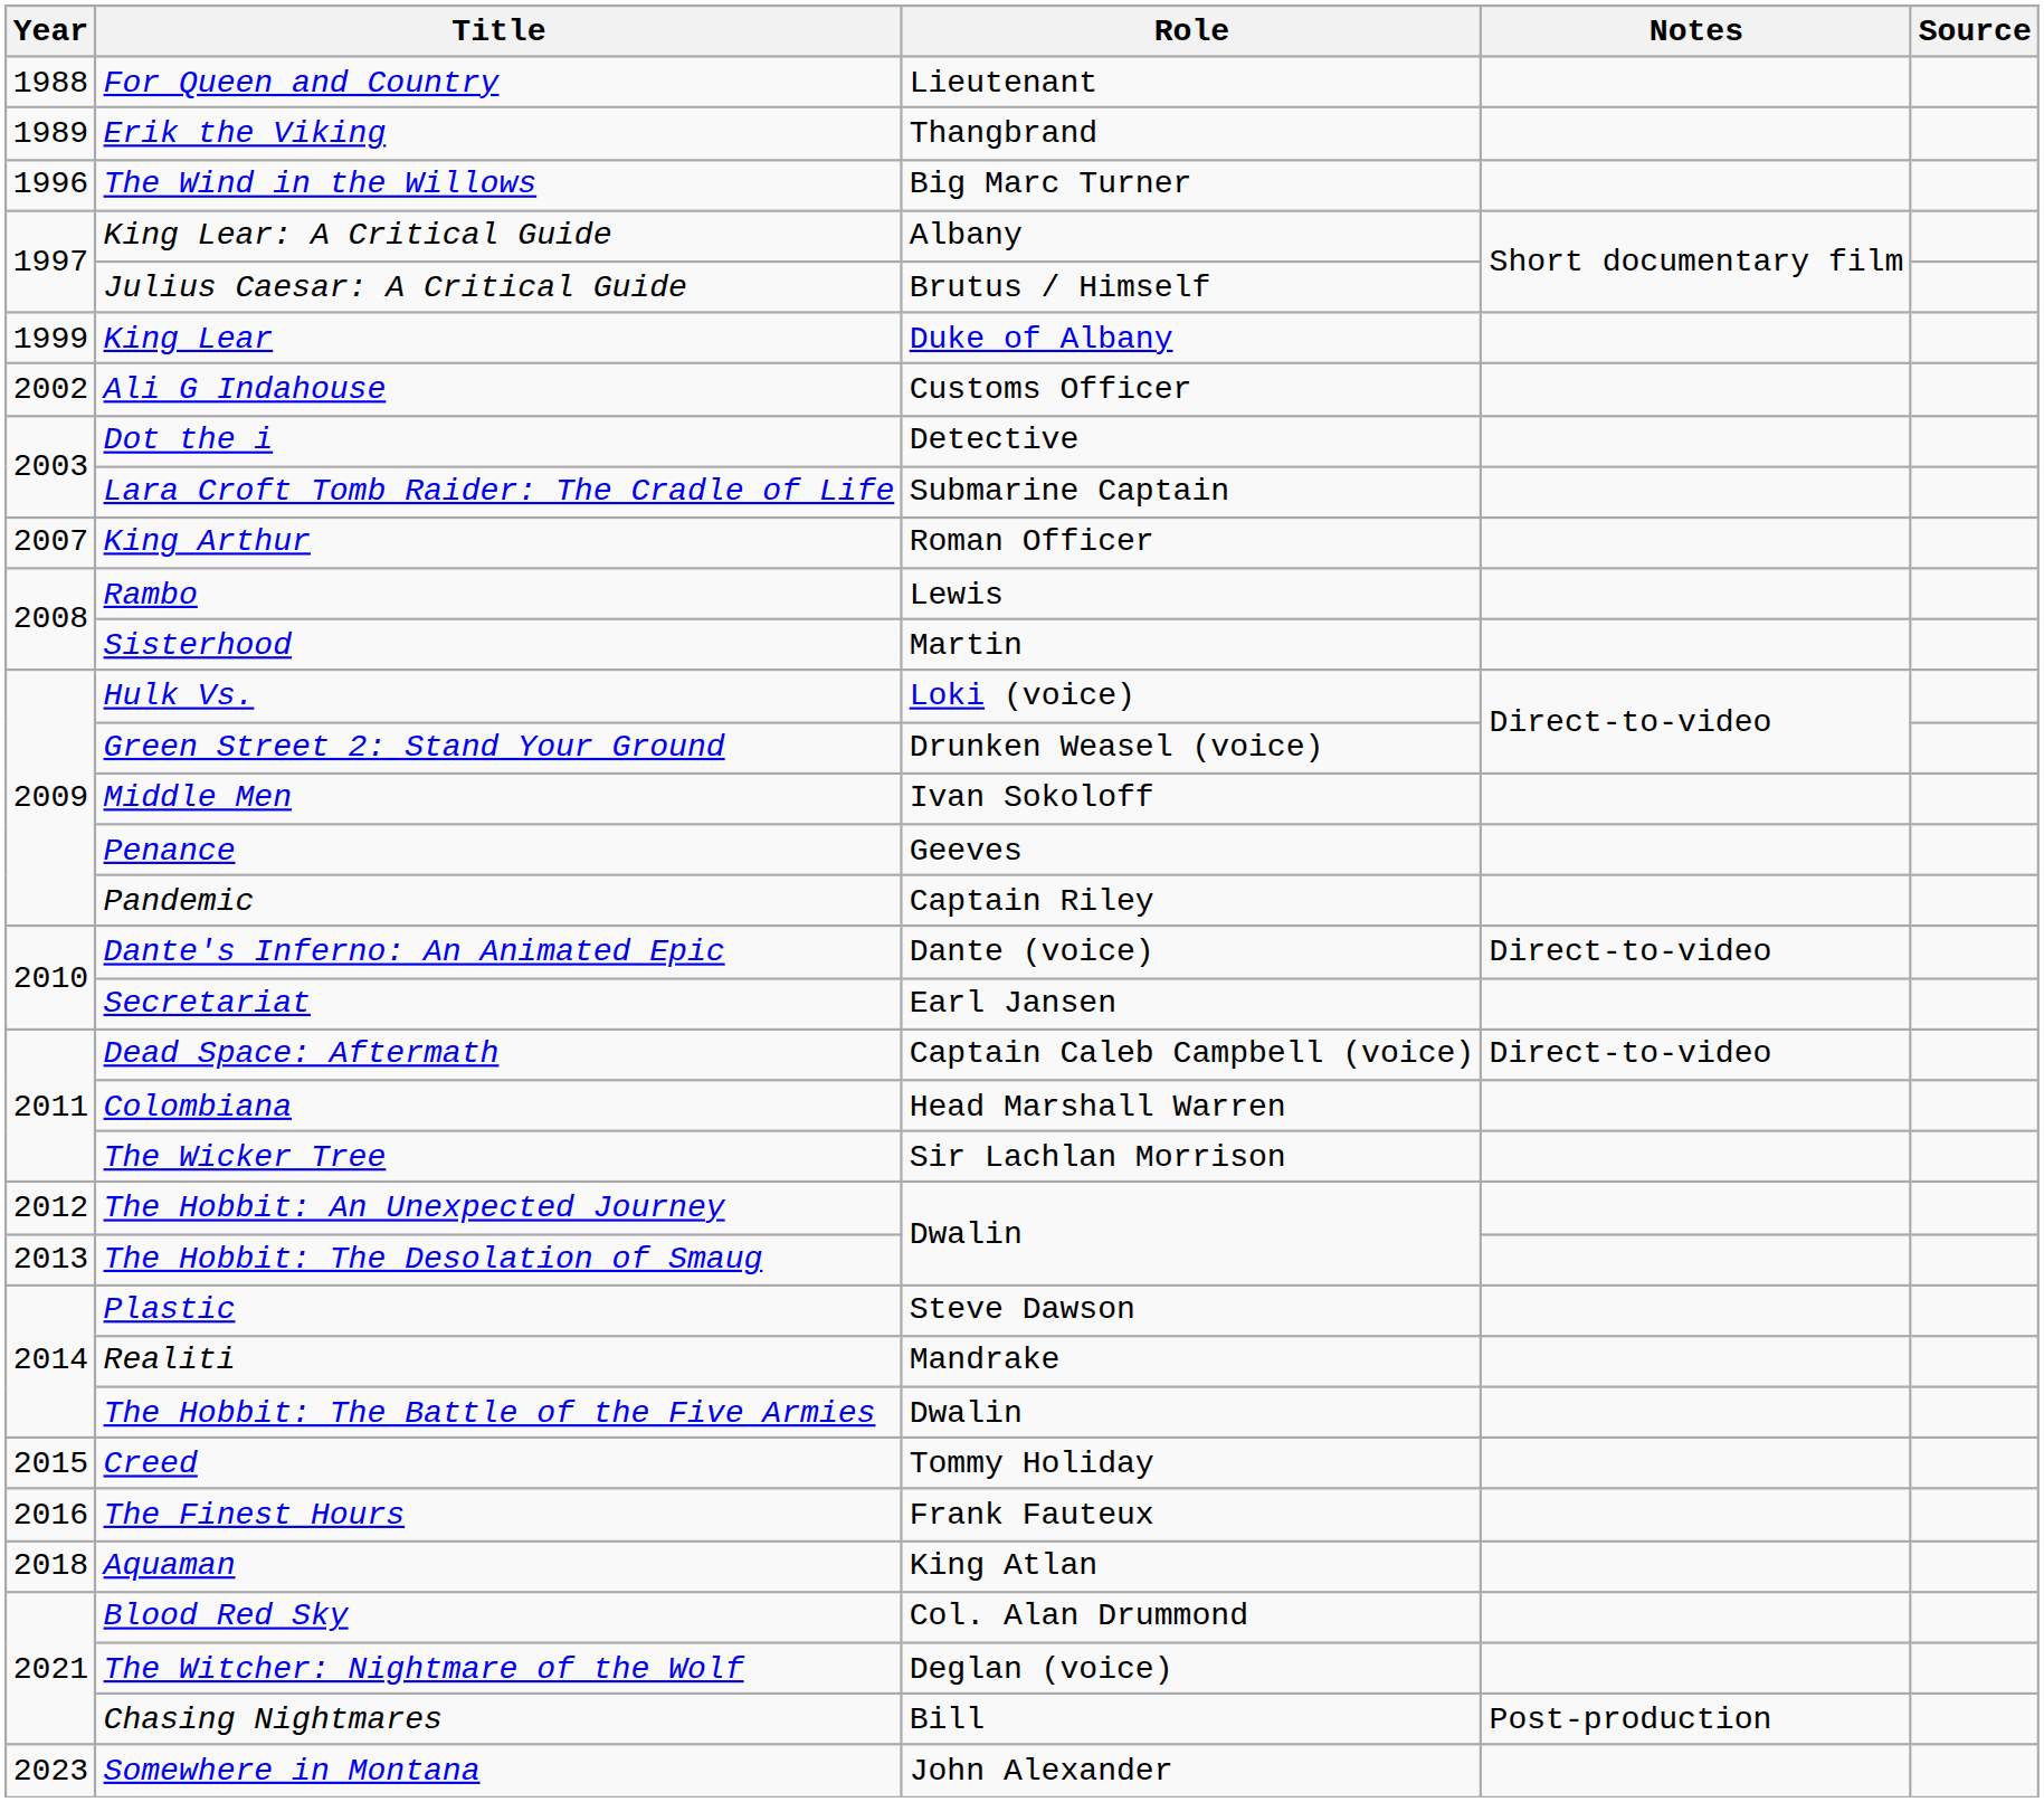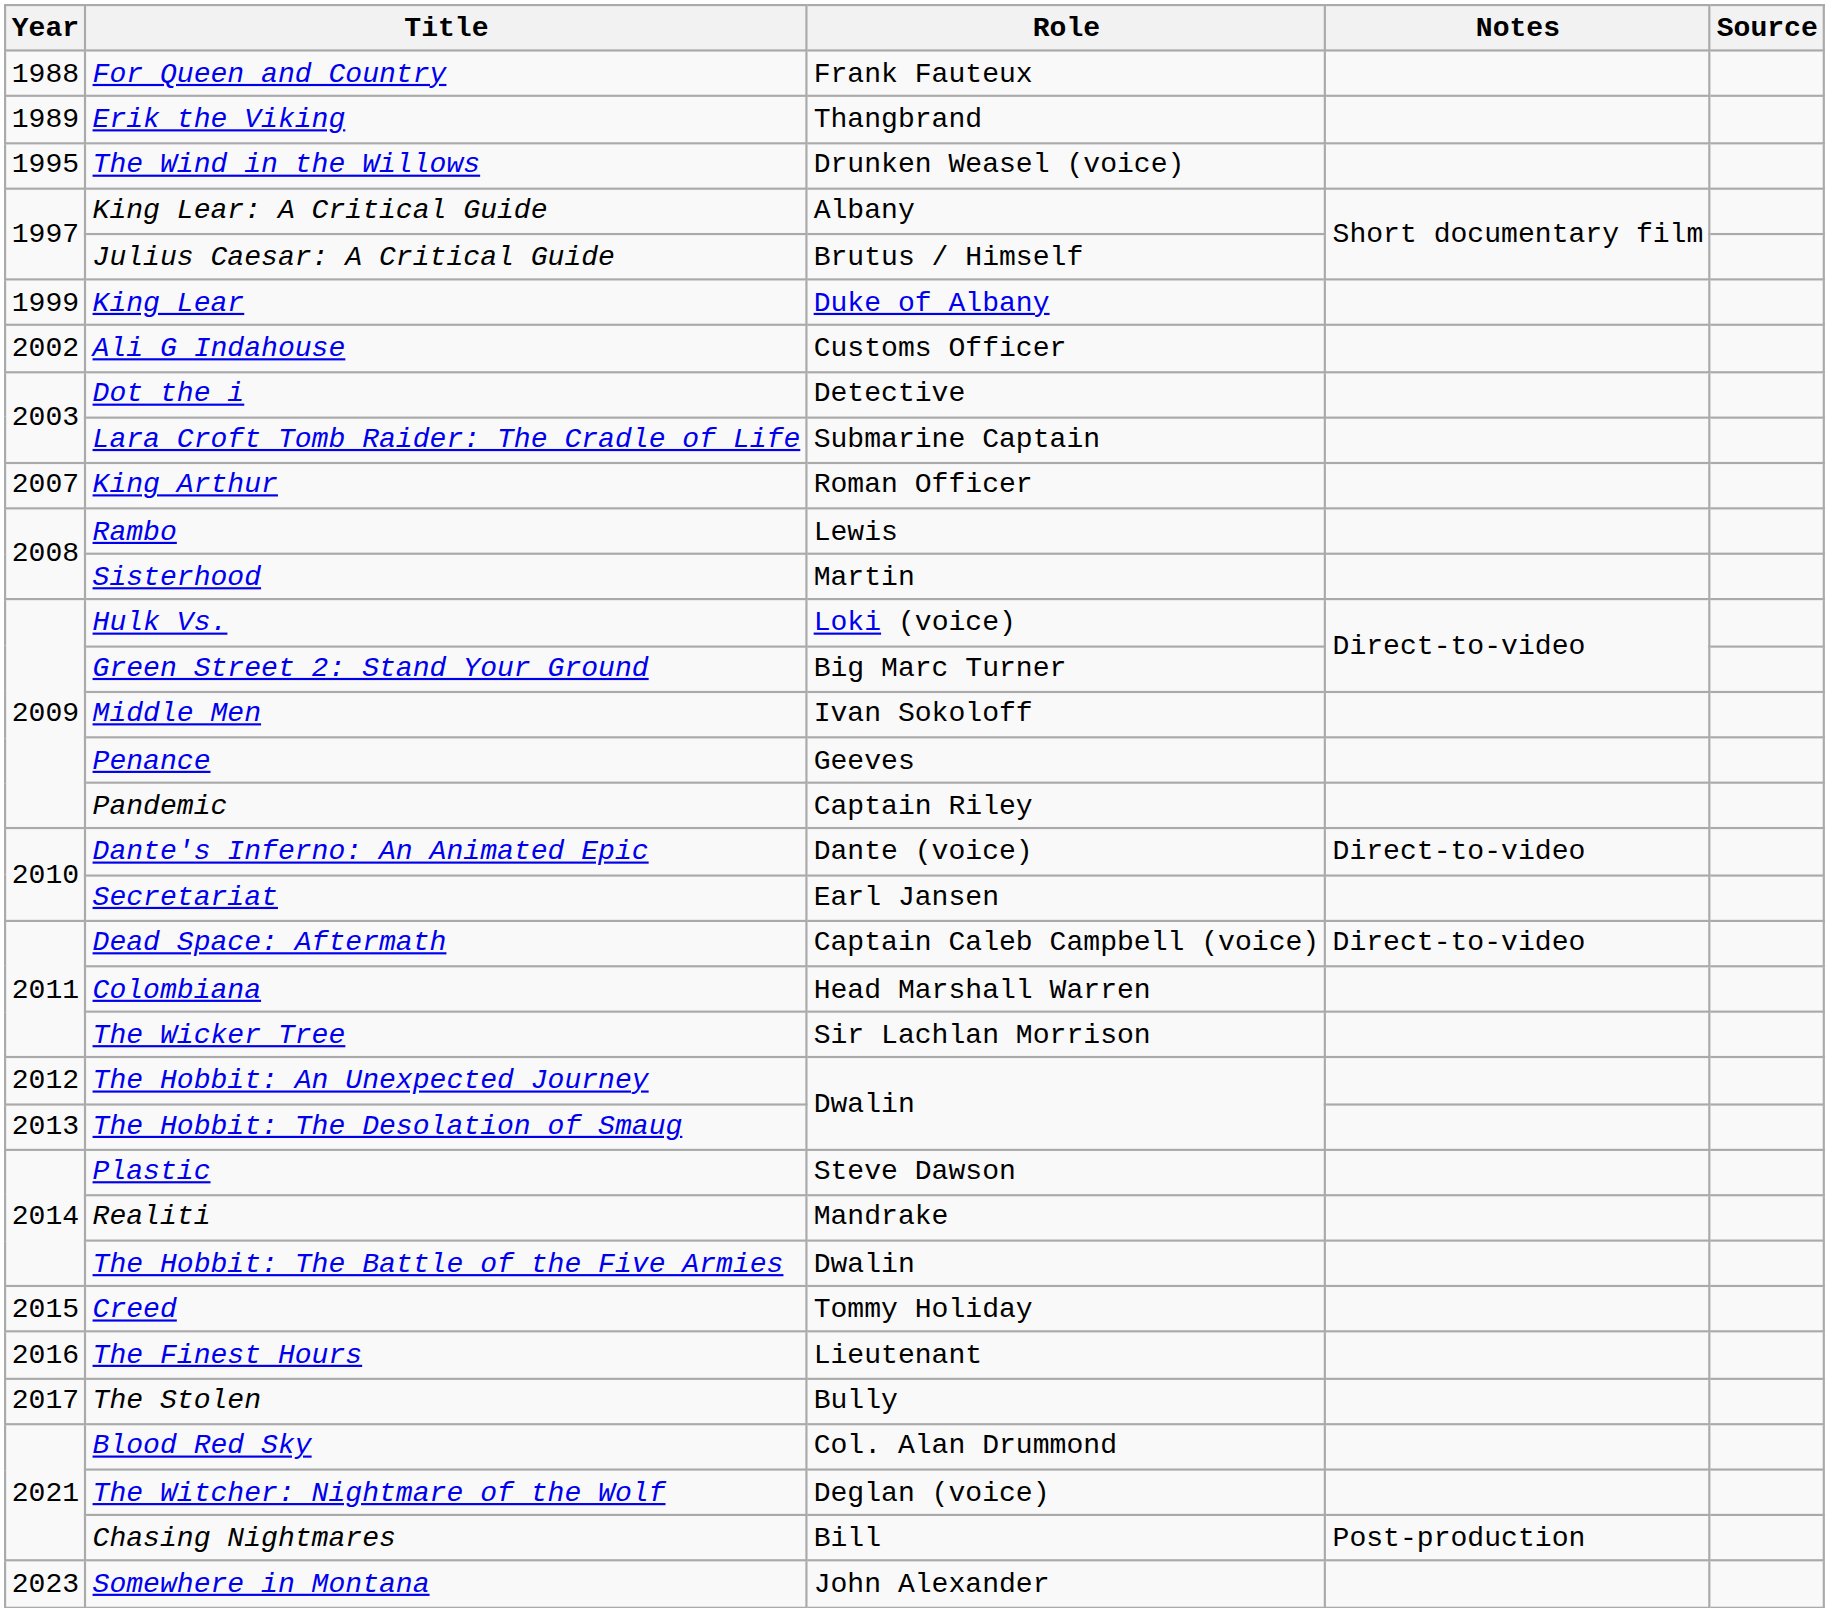For Queen and Country | Role: Lieutenant -> Frank Fauteux
The Wind in the Willows | Year: 1996 -> 1995
The Wind in the Willows | Role: Big Marc Turner -> Drunken Weasel (voice)
Green Street 2: Stand Your Ground | Role: Drunken Weasel (voice) -> Big Marc Turner
The Finest Hours | Role: Frank Fauteux -> Lieutenant
+ row: 2017 | The Stolen | Bully
- row: 2018 | Aquaman | King Atlan
